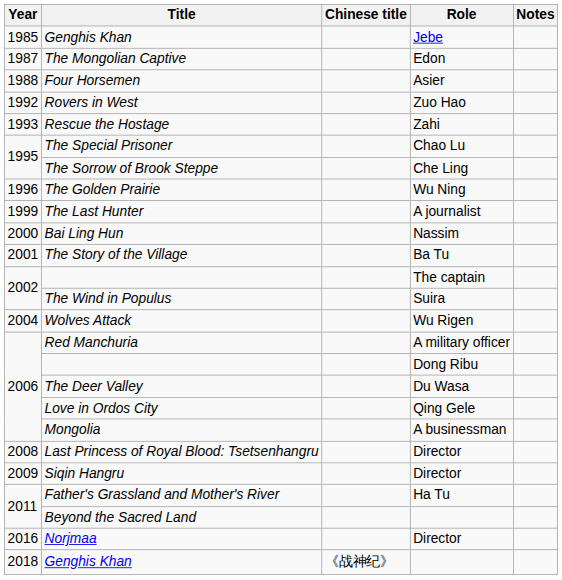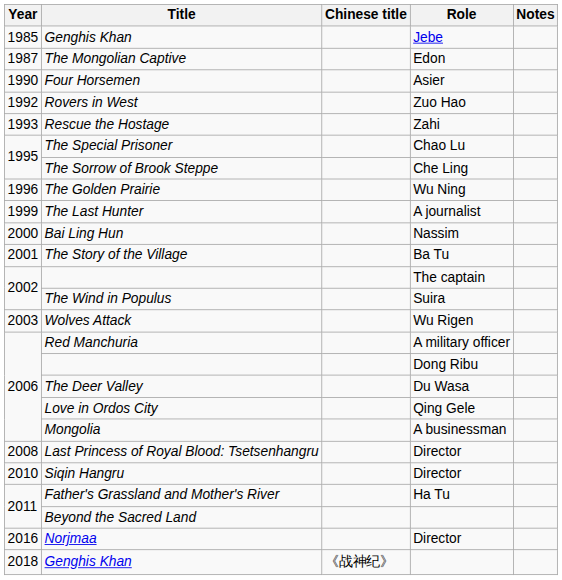Four Horsemen | Year: 1988 -> 1990
Wolves Attack | Year: 2004 -> 2003
Siqin Hangru | Year: 2009 -> 2010
